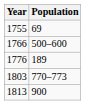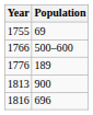- row: 1803 | 770–773
+ row: 1816 | 696
